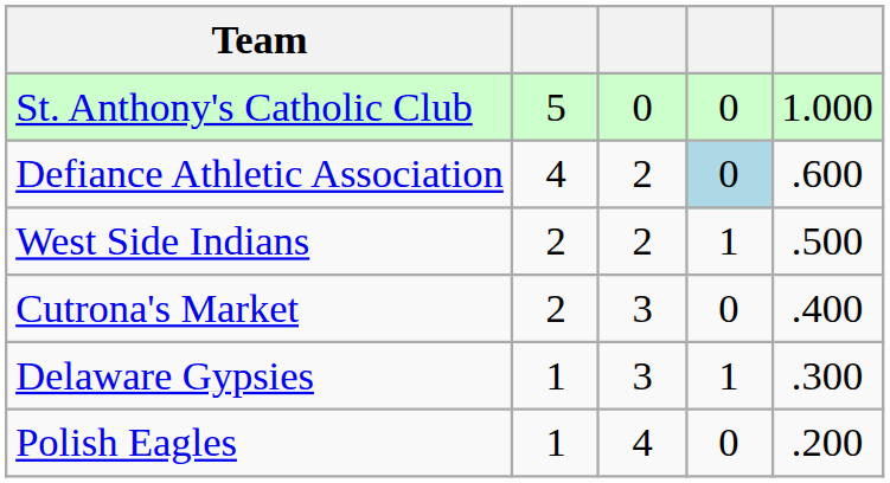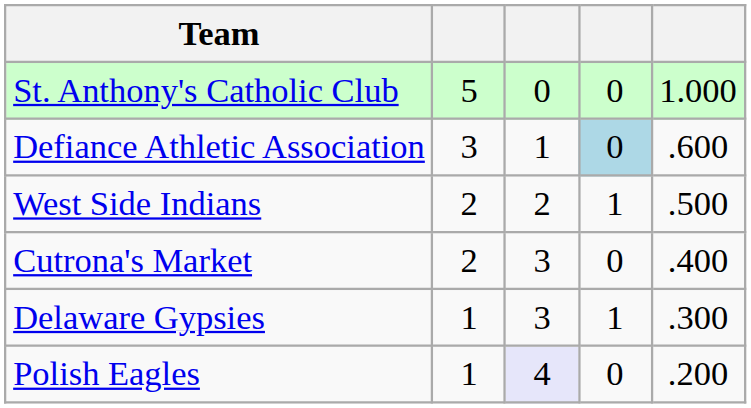Defiance Athletic Association | column 2: 4 -> 3
Defiance Athletic Association | column 3: 2 -> 1
Polish Eagles | column 3: no background -> lavender background
